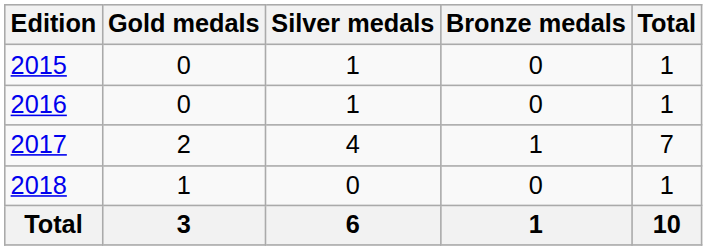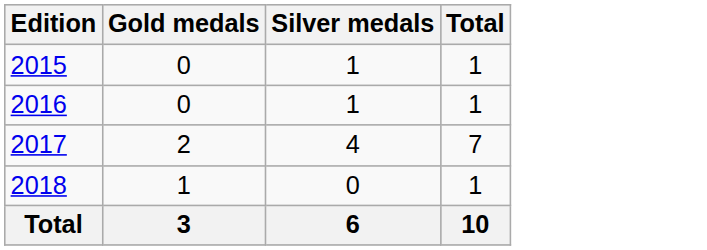- column: Bronze medals | 0 | 0 | 1 | 0 | 1
